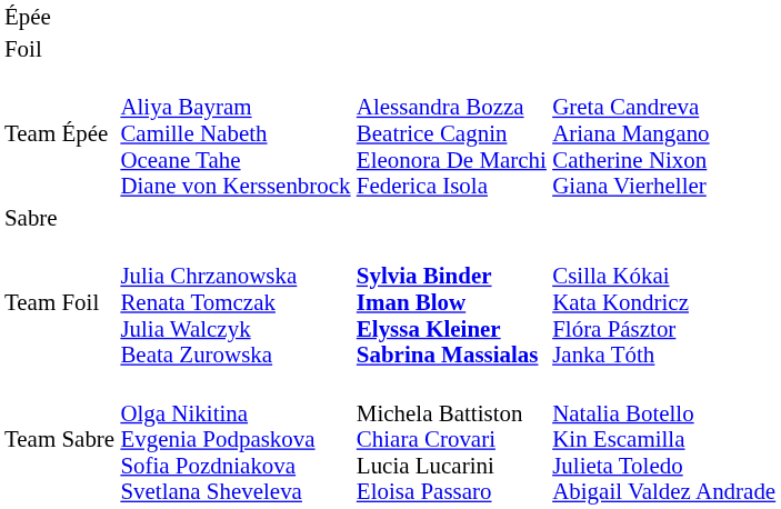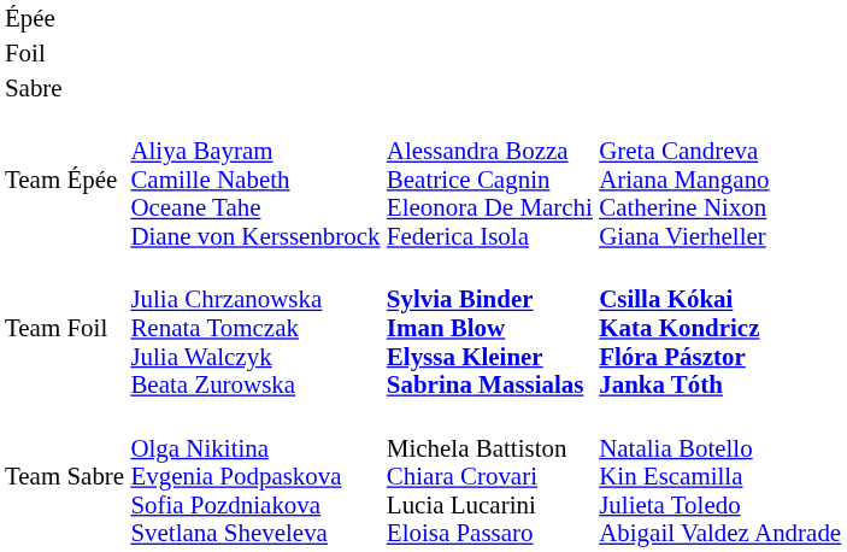rows swapped: Sabre <-> Team Épée
Team Foil | column 4: normal -> bold
